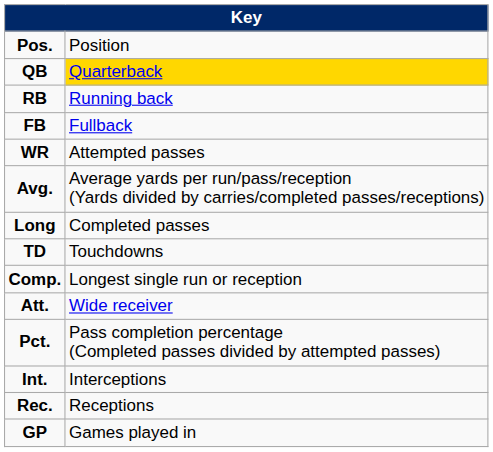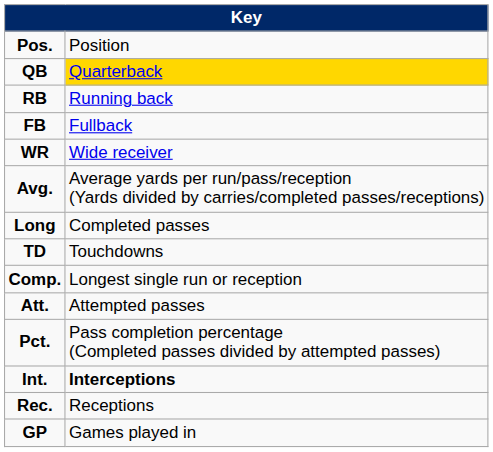WR | column 2: Attempted passes -> Wide receiver
Att. | column 2: Wide receiver -> Attempted passes
Int. | column 2: normal -> bold
